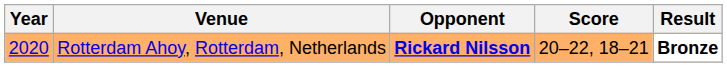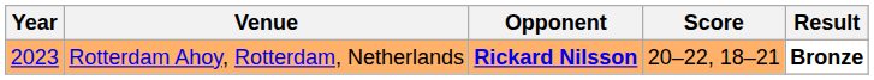Rotterdam Ahoy, Rotterdam, Netherlands | Year: 2020 -> 2023
